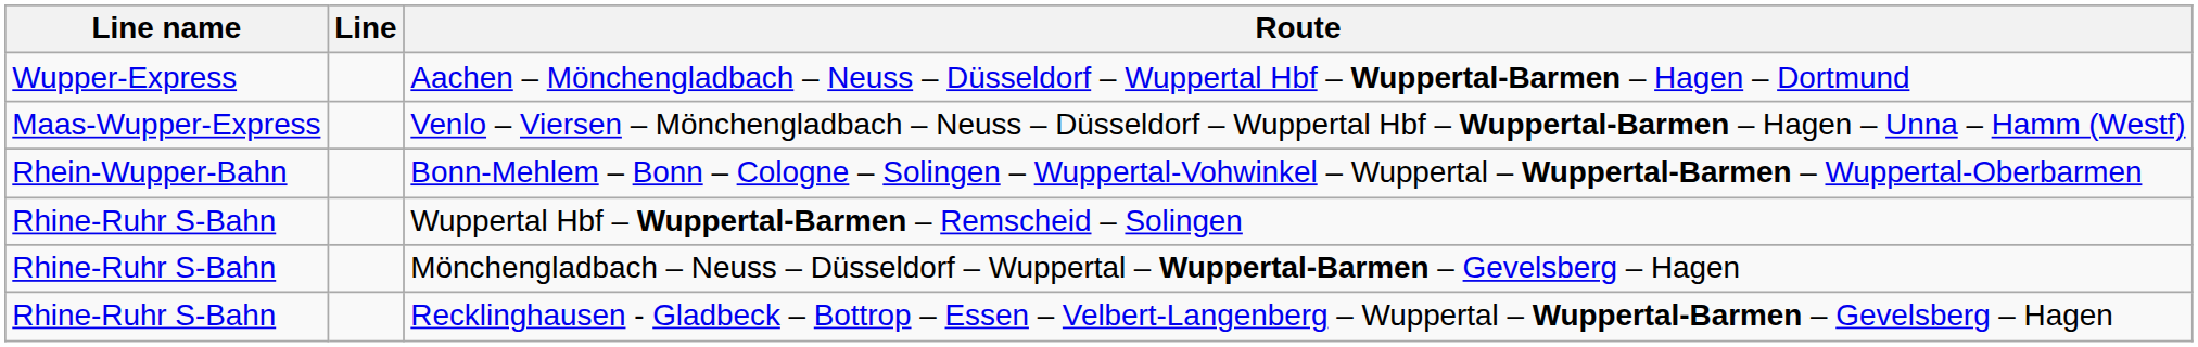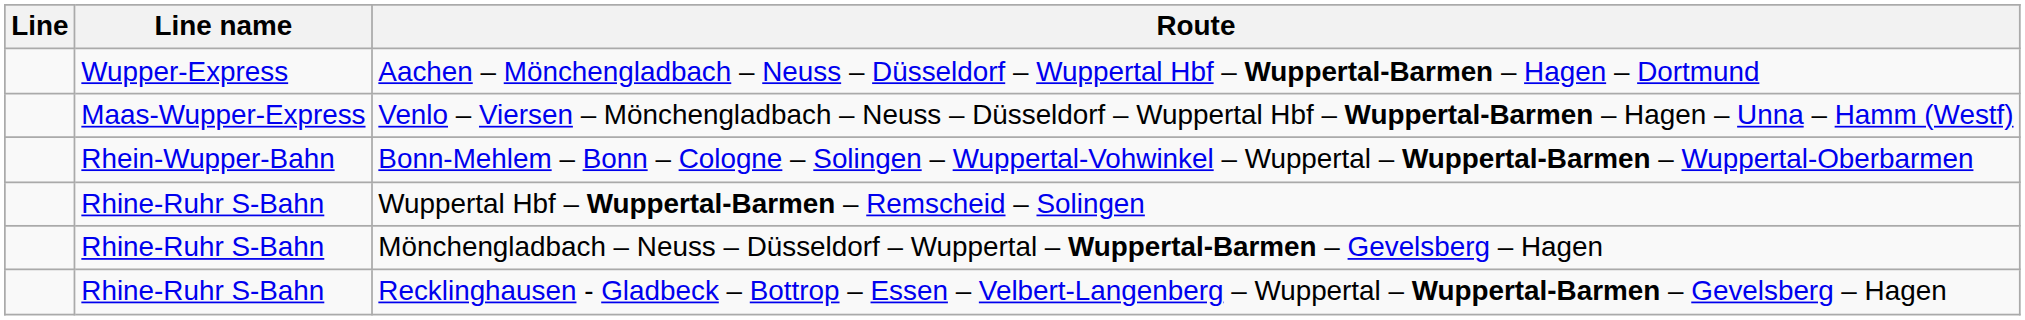columns swapped: Line <-> Line name
